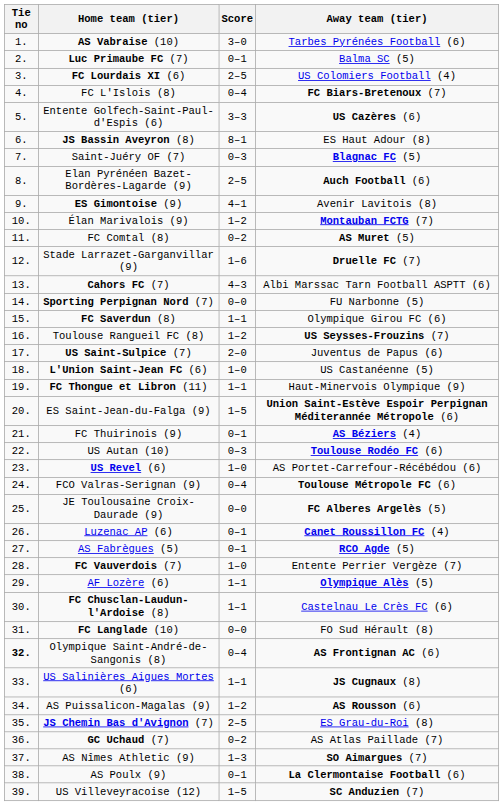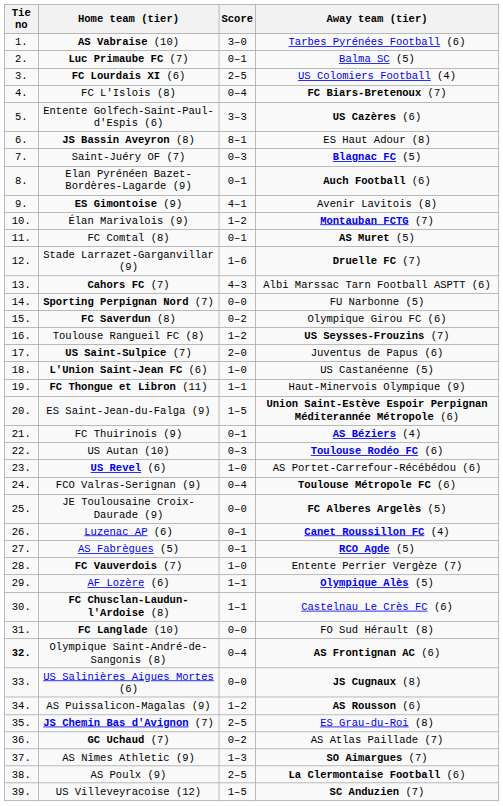Elan Pyrénéen Bazet-Bordères-Lagarde (9) | Score: 2–5 -> 0–1
FC Comtal (8) | Score: 0–2 -> 0–1
FC Saverdun (8) | Score: 1–1 -> 0–2
US Salinières Aigues Mortes (6) | Score: 1–1 -> 0–0
AS Poulx (9) | Score: 0–1 -> 2–5
